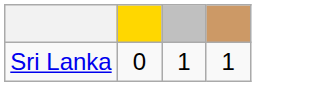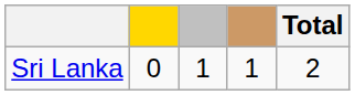+ column: Total | 2
